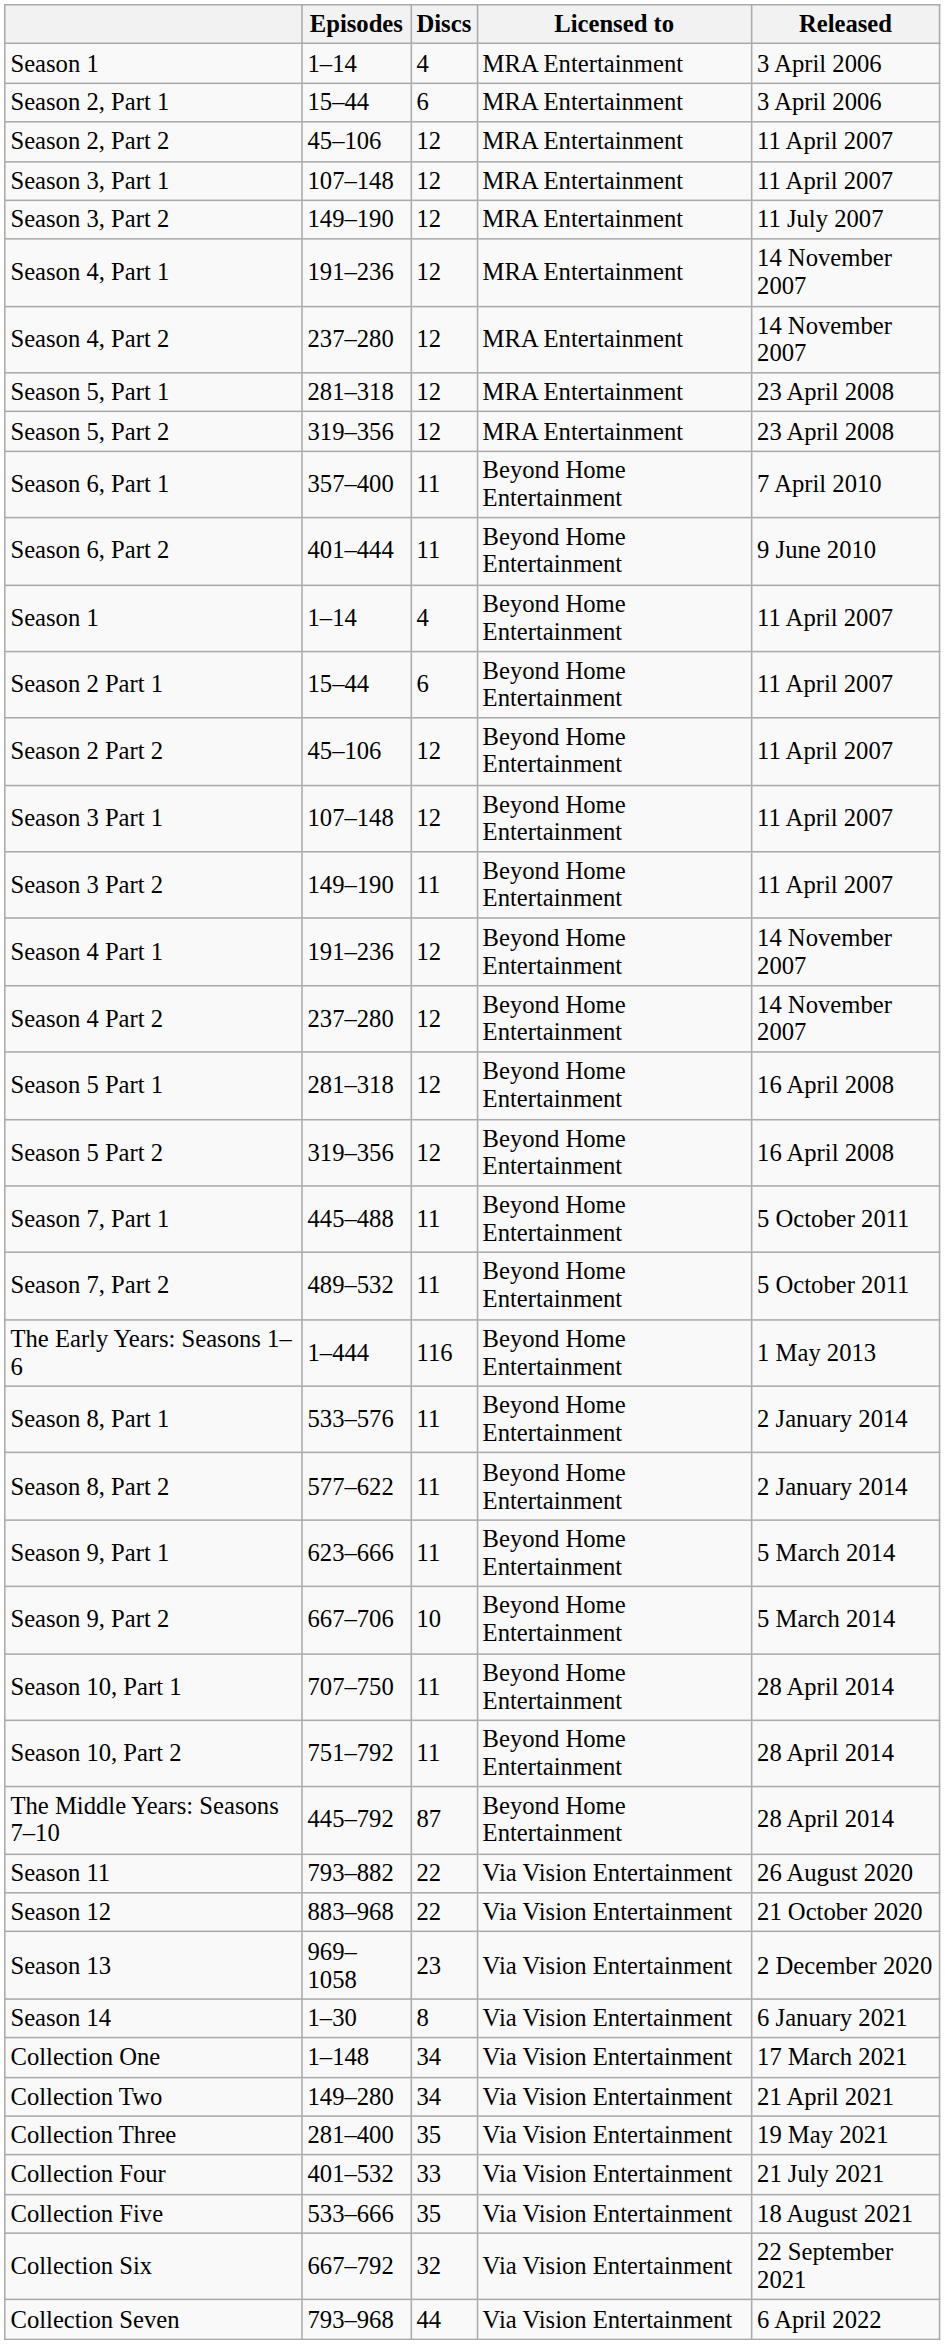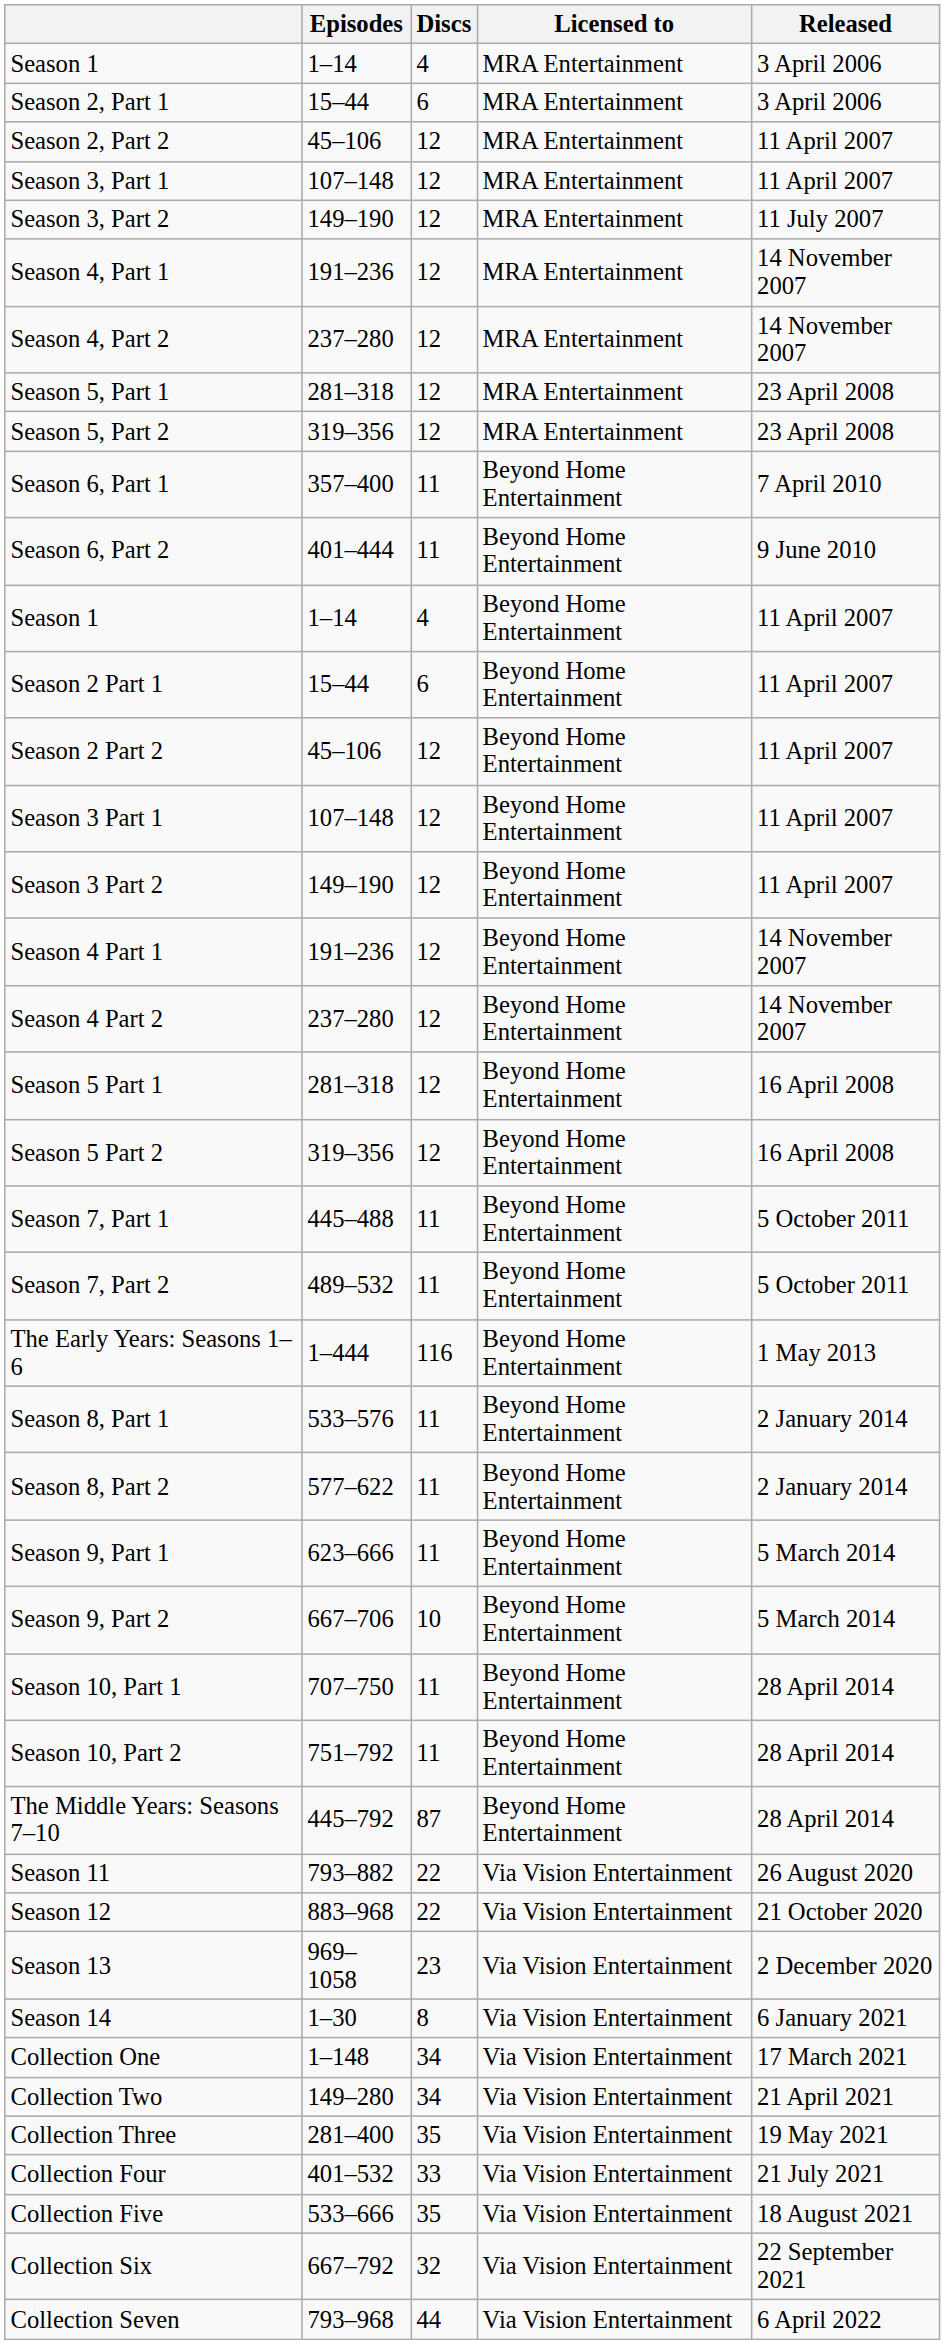Season 3 Part 2 | Discs: 11 -> 12
